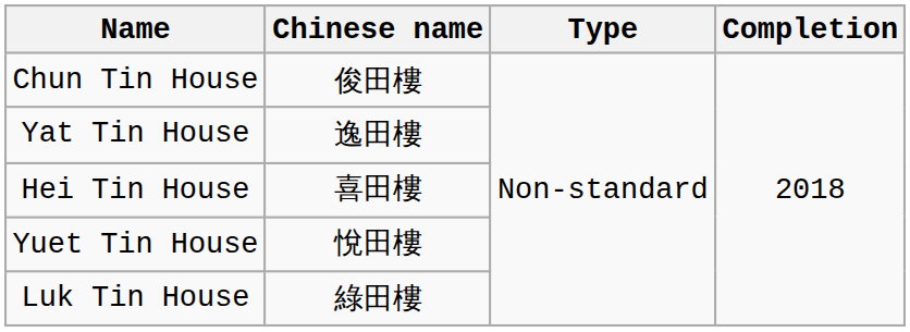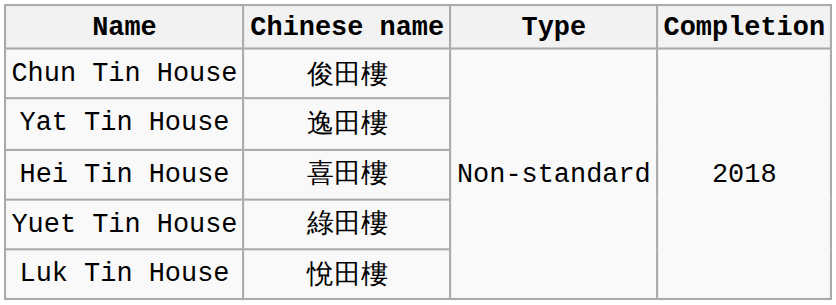Yuet Tin House | Chinese name: 悅田樓 -> 綠田樓
Luk Tin House | Chinese name: 綠田樓 -> 悅田樓
